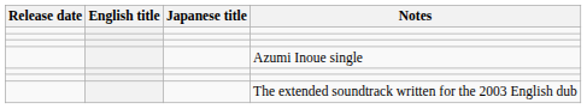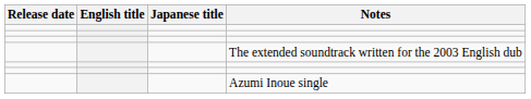rows swapped: Azumi Inoue single <-> The extended soundtrack written for the 2003 English dub
